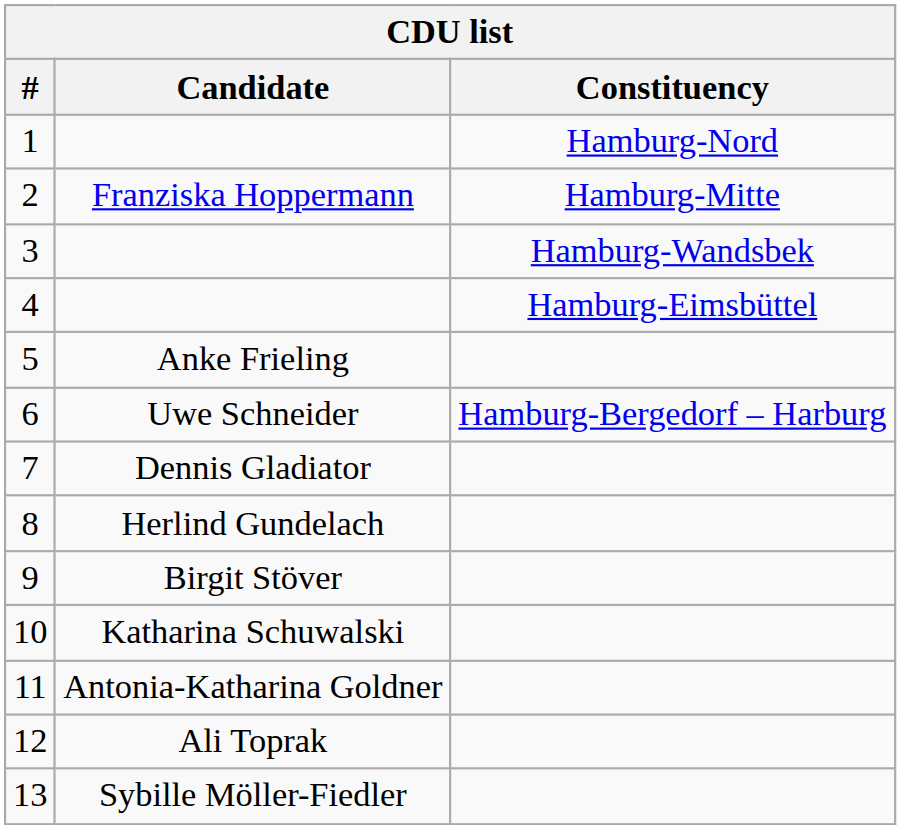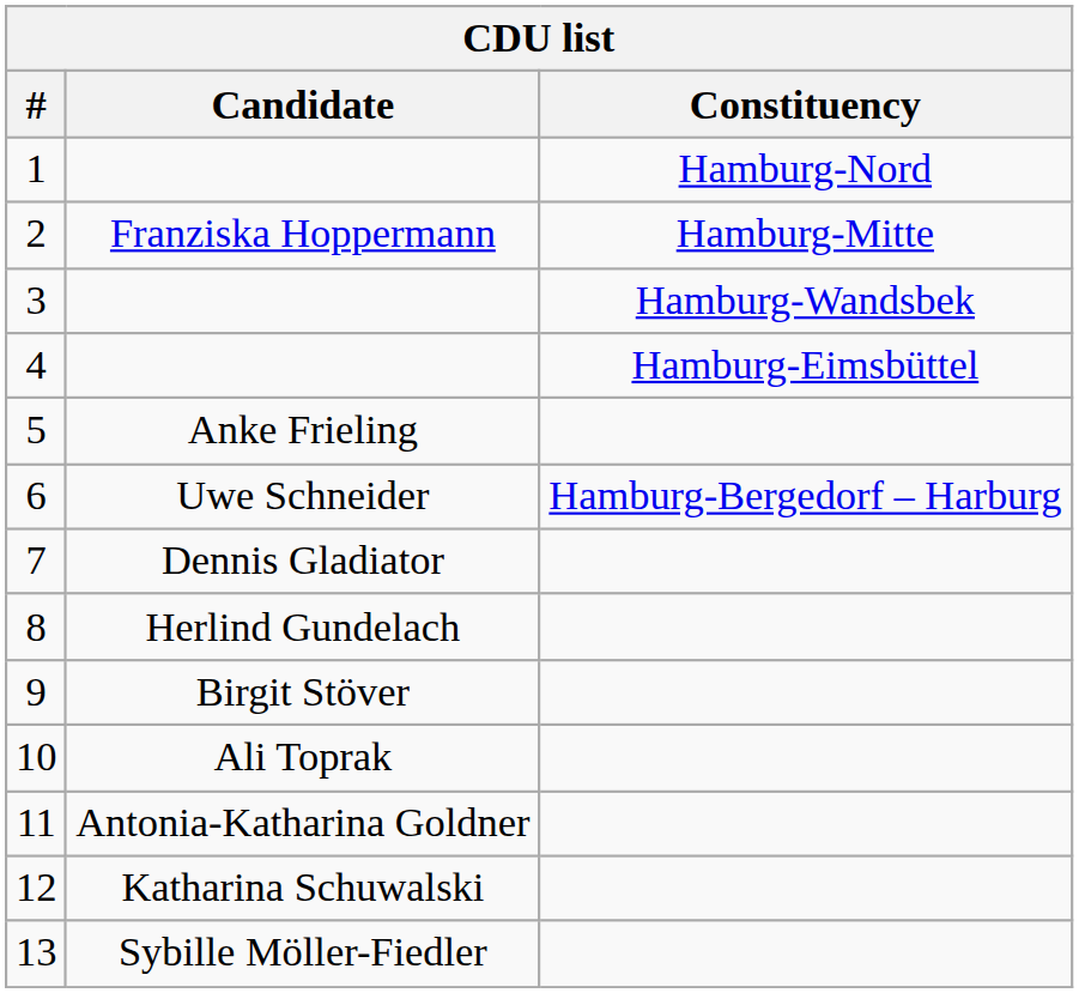10 | Candidate: Katharina Schuwalski -> Ali Toprak
12 | Candidate: Ali Toprak -> Katharina Schuwalski
